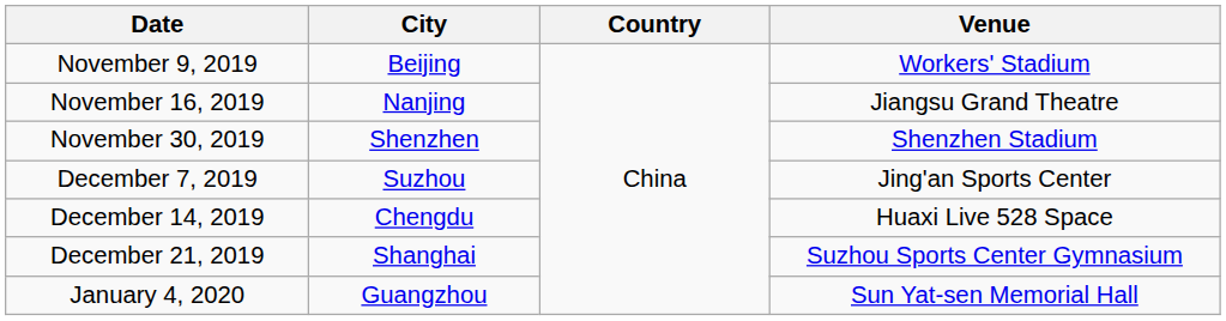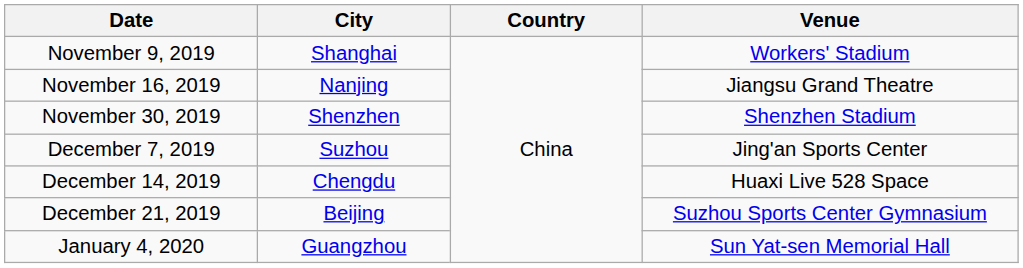November 9, 2019 | City: Beijing -> Shanghai
December 21, 2019 | City: Shanghai -> Beijing
